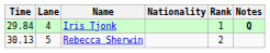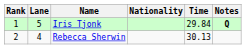columns swapped: Rank <-> Time
Iris Tjonk | Lane: 4 -> 5
Rebecca Sherwin | Lane: 5 -> 4
